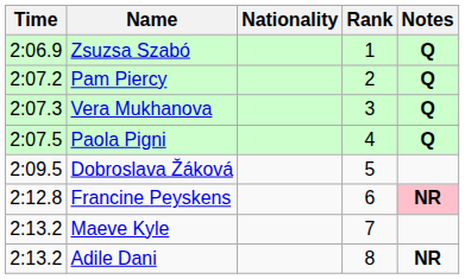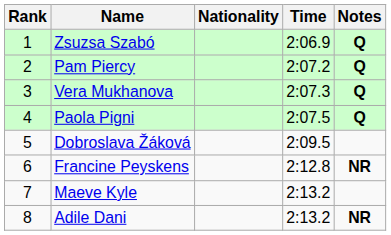columns swapped: Rank <-> Time
Francine Peyskens | Notes: pink background -> no background
